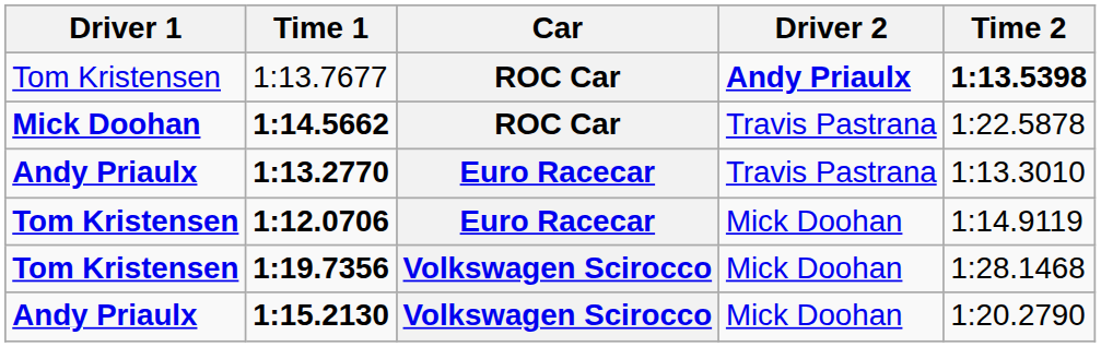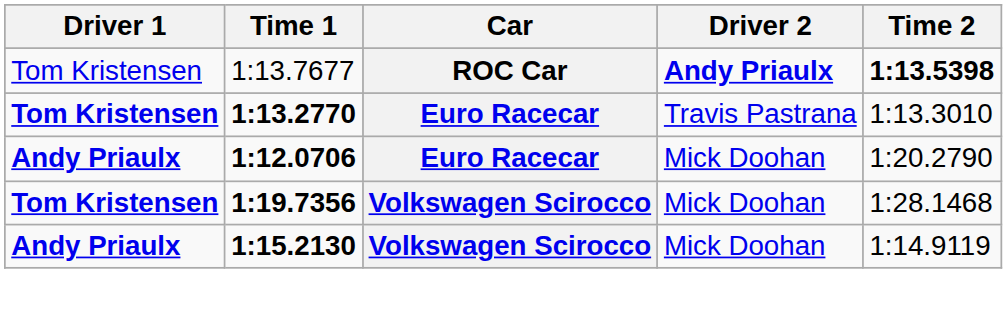- row: Mick Doohan | 1:14.5662 | ROC Car | Travis Pastrana | 1:22.5878
1:13.2770 | Driver 1: Andy Priaulx -> Tom Kristensen
1:12.0706 | Driver 1: Tom Kristensen -> Andy Priaulx
1:12.0706 | Time 2: 1:14.9119 -> 1:20.2790
1:15.2130 | Time 2: 1:20.2790 -> 1:14.9119
